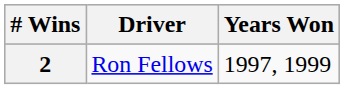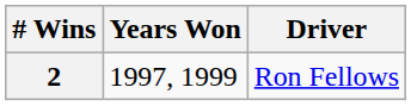columns swapped: Driver <-> Years Won
